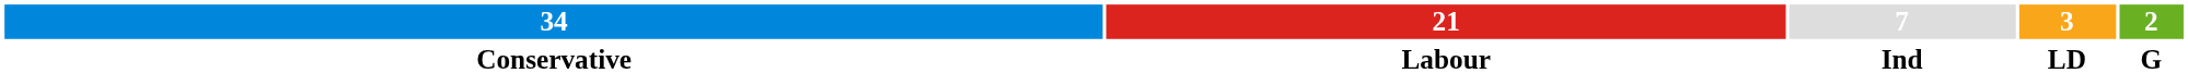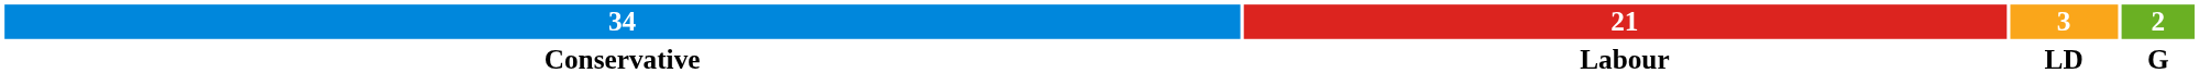- column: 7 | Ind
